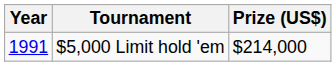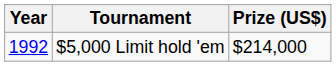$5,000 Limit hold 'em | Year: 1991 -> 1992
